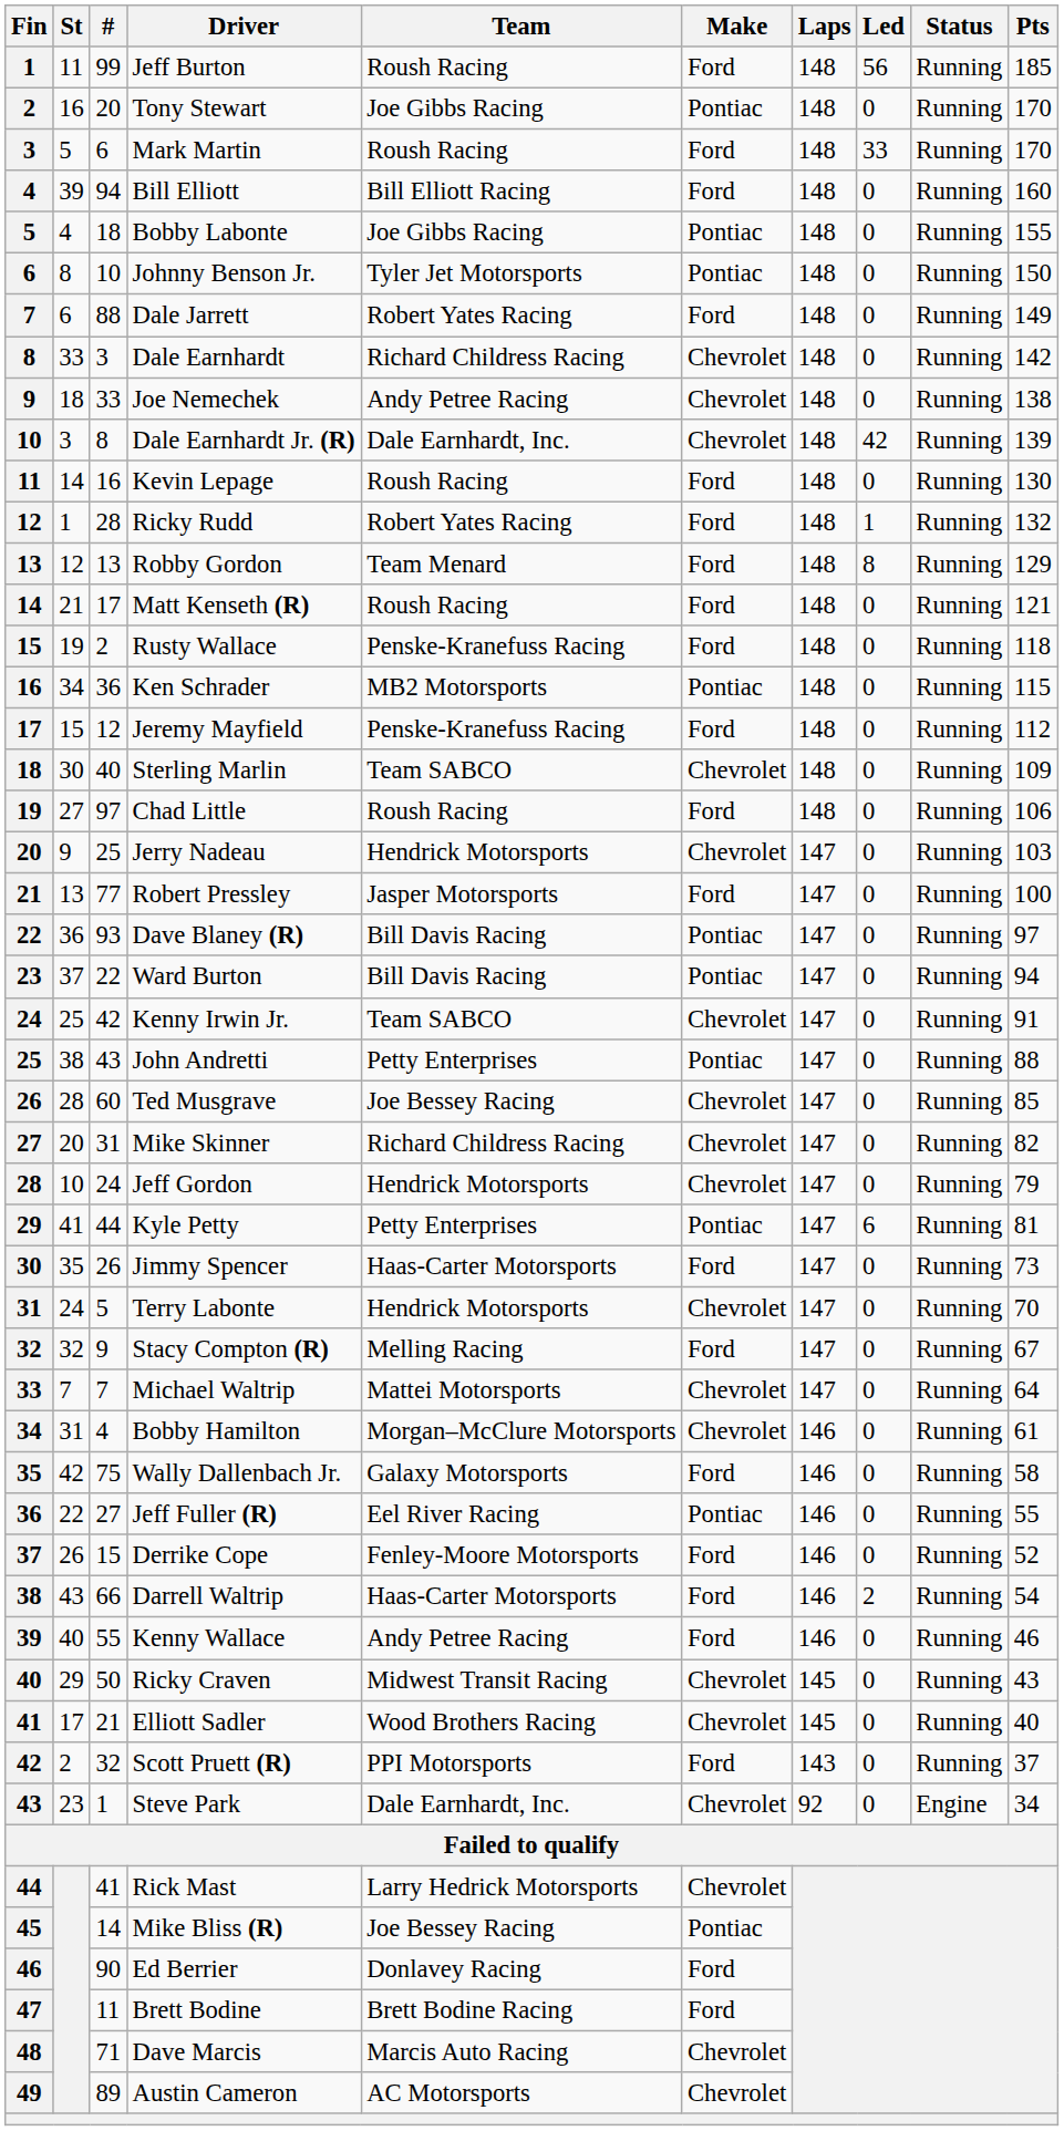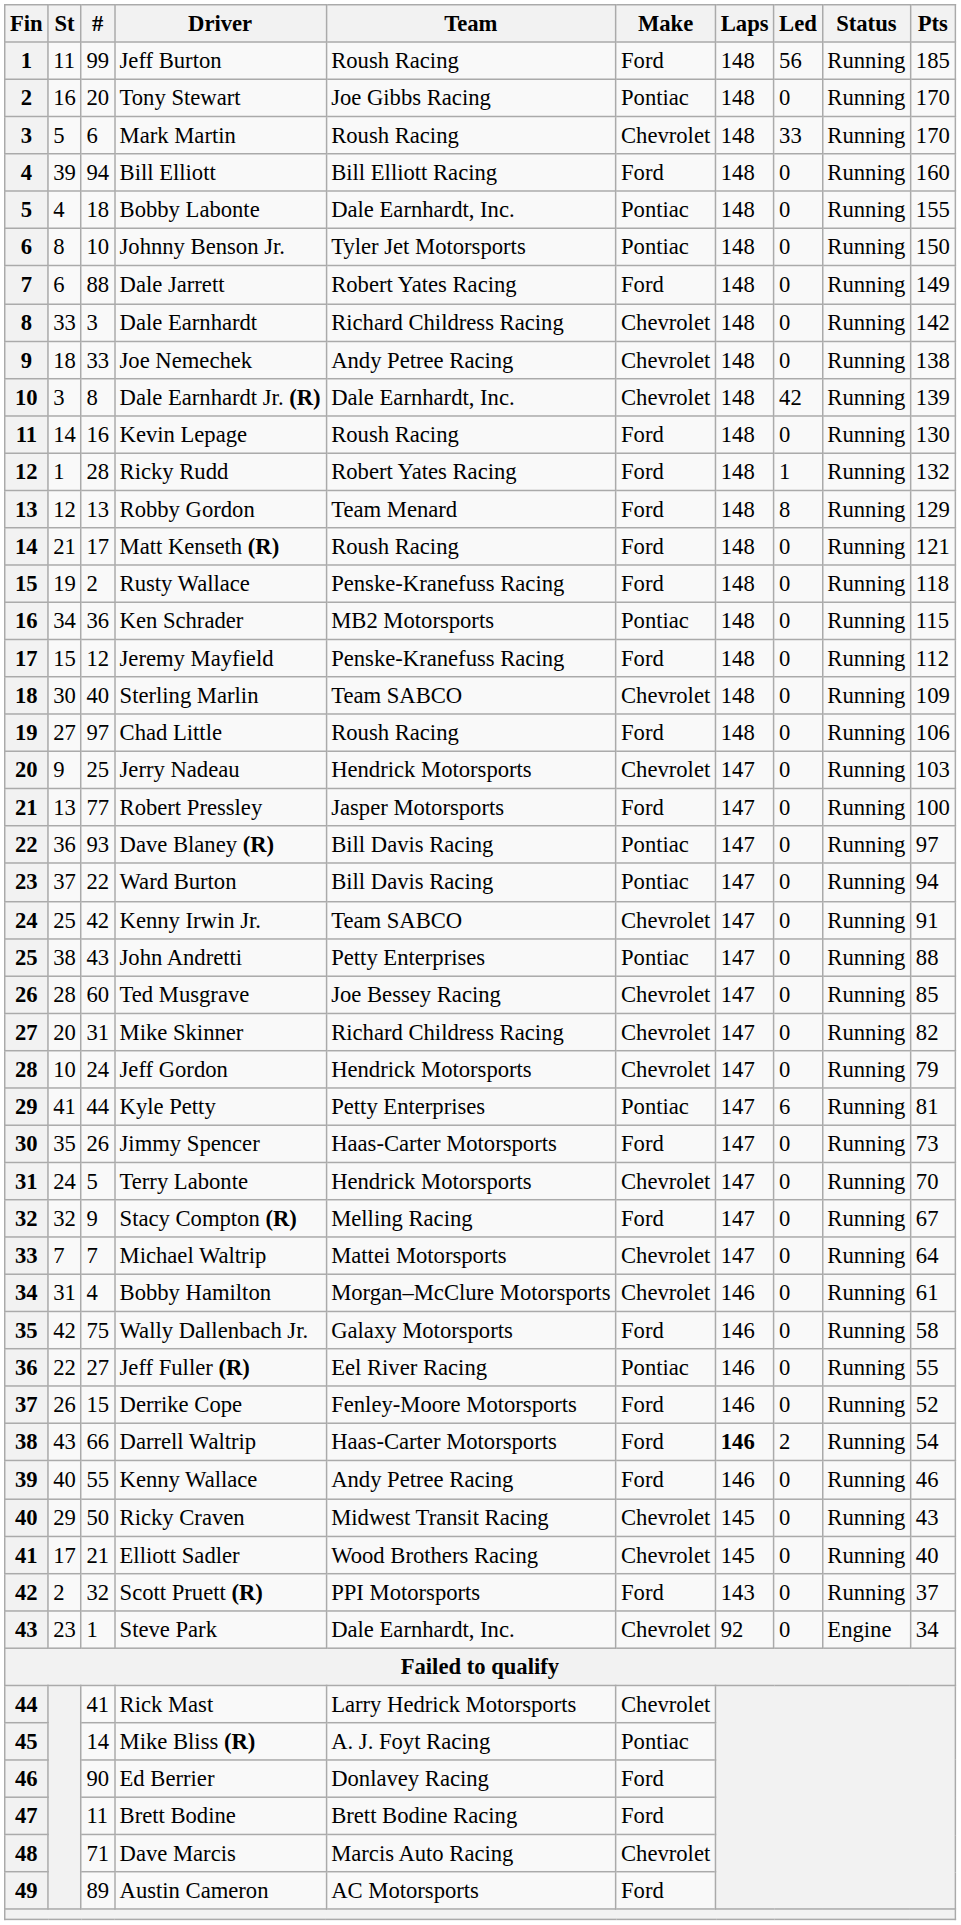Mark Martin | Make: Ford -> Chevrolet
Bobby Labonte | Team: Joe Gibbs Racing -> Dale Earnhardt, Inc.
Darrell Waltrip | Laps: normal -> bold
Mike Bliss (R) | Team: Joe Bessey Racing -> A. J. Foyt Racing
Austin Cameron | Make: Chevrolet -> Ford
